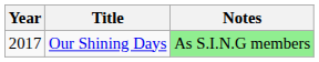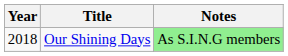Our Shining Days | Year: 2017 -> 2018
